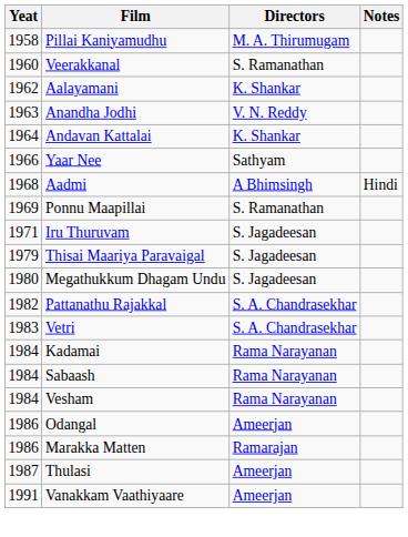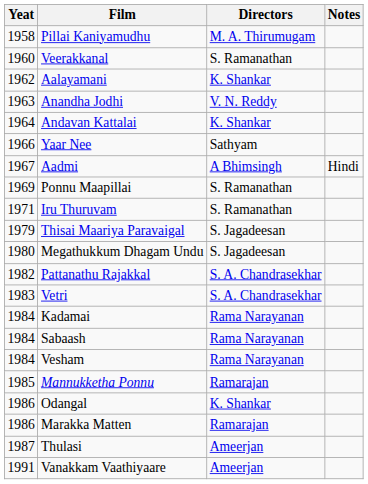Aadmi | Yeat: 1968 -> 1967
Iru Thuruvam | Directors: S. Jagadeesan -> S. Ramanathan
+ row: 1985 | Mannukketha Ponnu | Ramarajan
Odangal | Directors: Ameerjan -> K. Shankar
